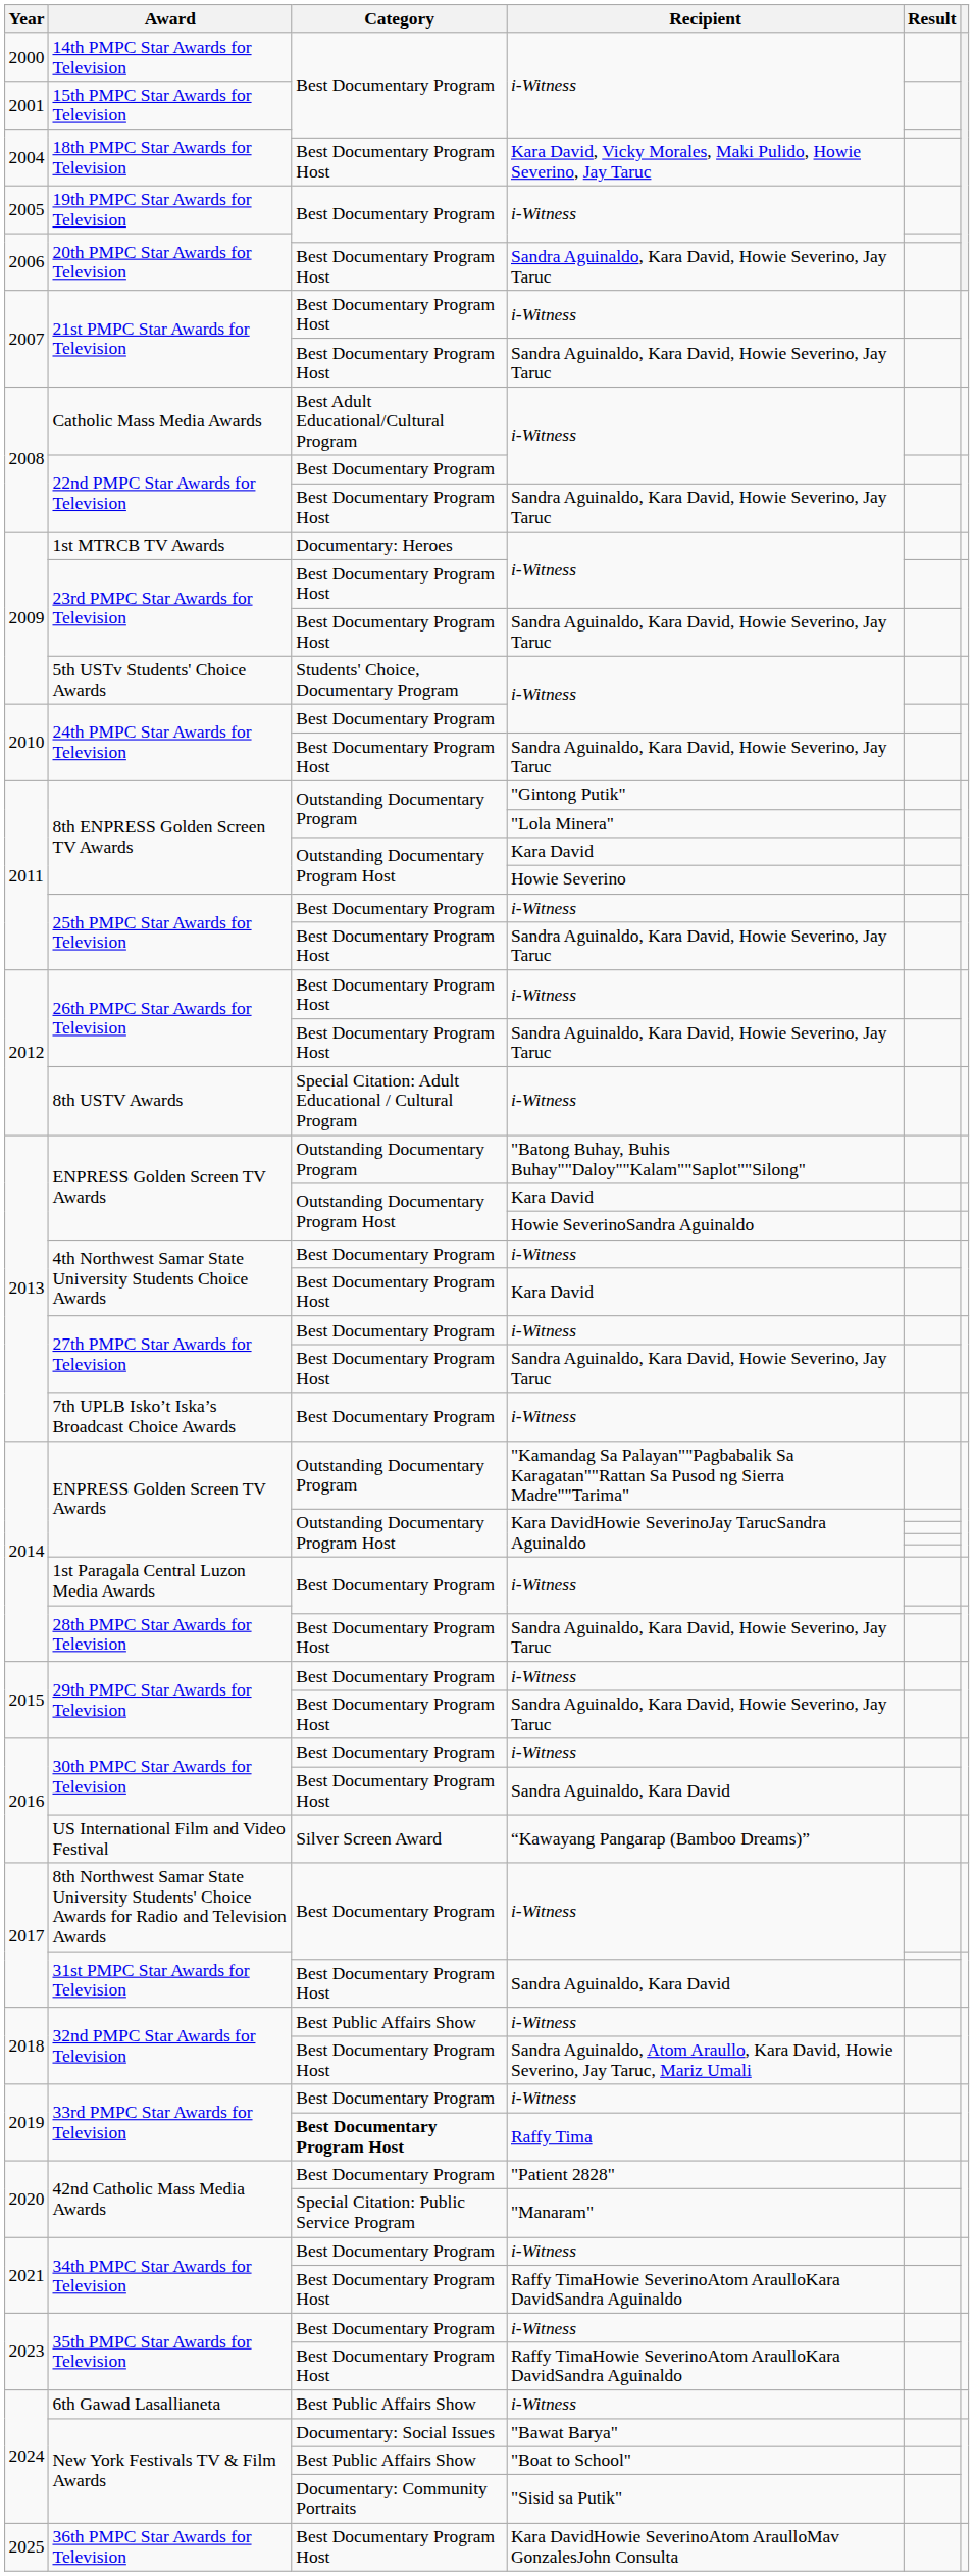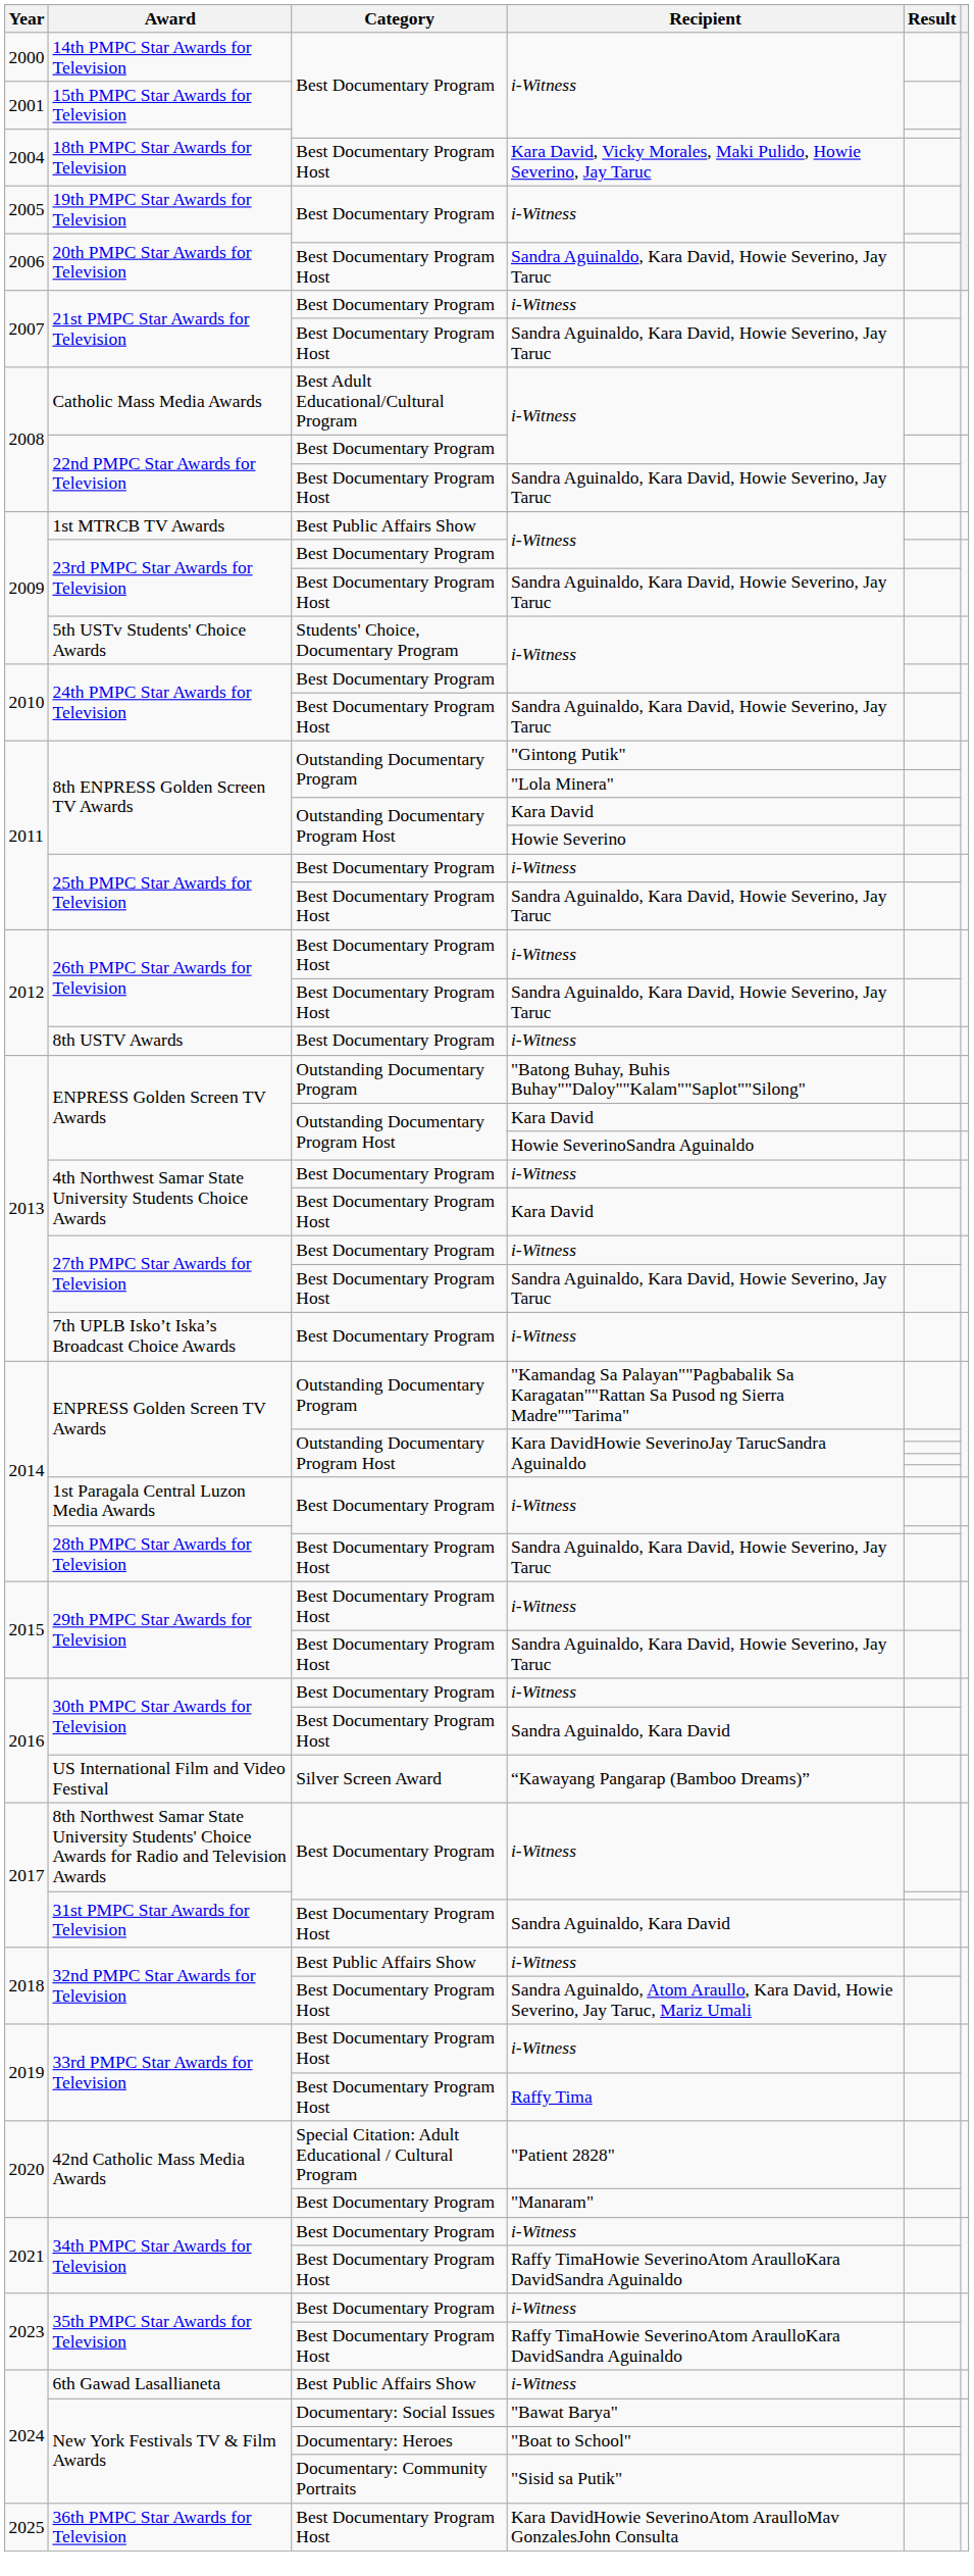21st PMPC Star Awards for Television / i-Witness | Category: Best Documentary Program Host -> Best Documentary Program
1st MTRCB TV Awards | Category: Documentary: Heroes -> Best Public Affairs Show
23rd PMPC Star Awards for Television / i-Witness | Category: Best Documentary Program Host -> Best Documentary Program
8th USTV Awards | Category: Special Citation: Adult Educational / Cultural Program -> Best Documentary Program
29th PMPC Star Awards for Television / i-Witness | Category: Best Documentary Program -> Best Documentary Program Host
33rd PMPC Star Awards for Television / i-Witness | Category: Best Documentary Program -> Best Documentary Program Host
33rd PMPC Star Awards for Television / Raffy Tima | Category: bold -> normal
42nd Catholic Mass Media Awards / "Patient 2828" | Category: Best Documentary Program -> Special Citation: Adult Educational / Cultural Program
42nd Catholic Mass Media Awards / "Manaram" | Category: Special Citation: Public Service Program -> Best Documentary Program
New York Festivals TV & Film Awards / "Boat to School" | Category: Best Public Affairs Show -> Documentary: Heroes
